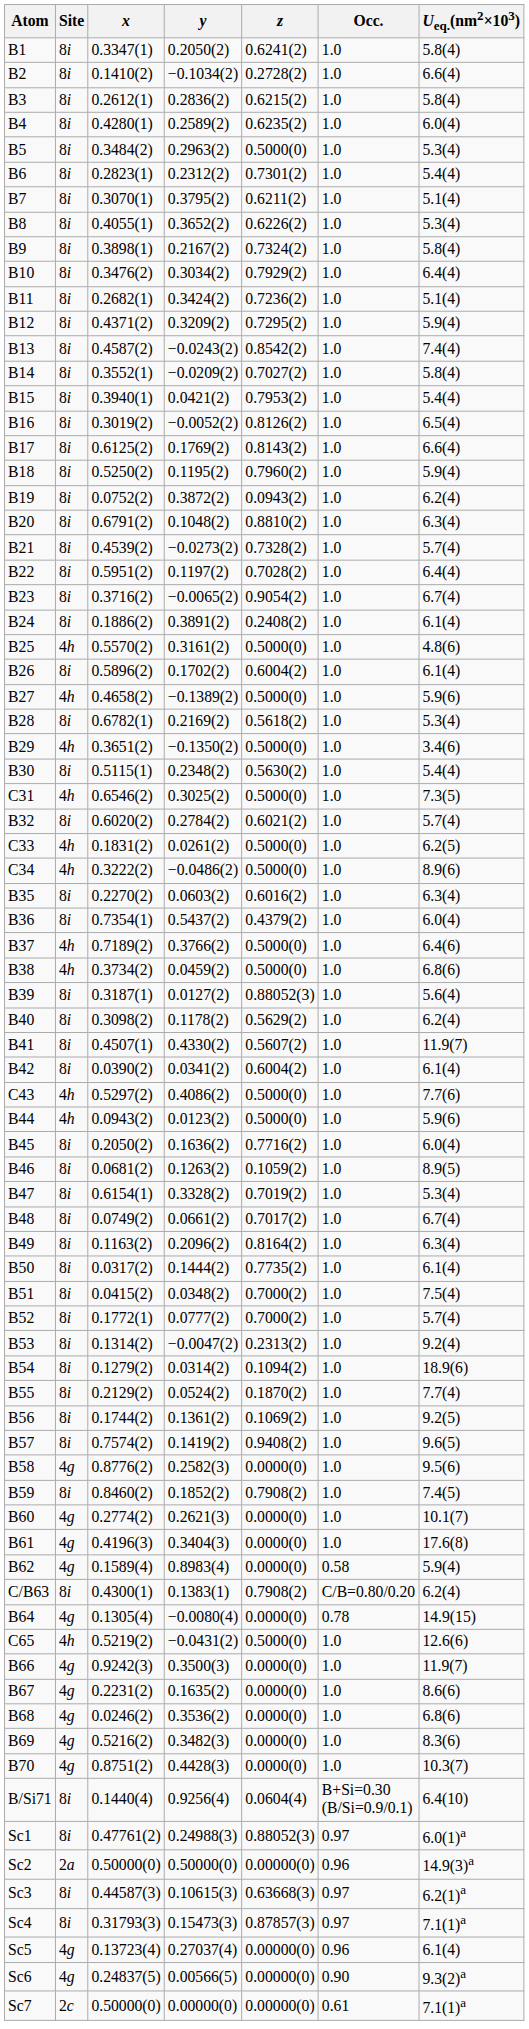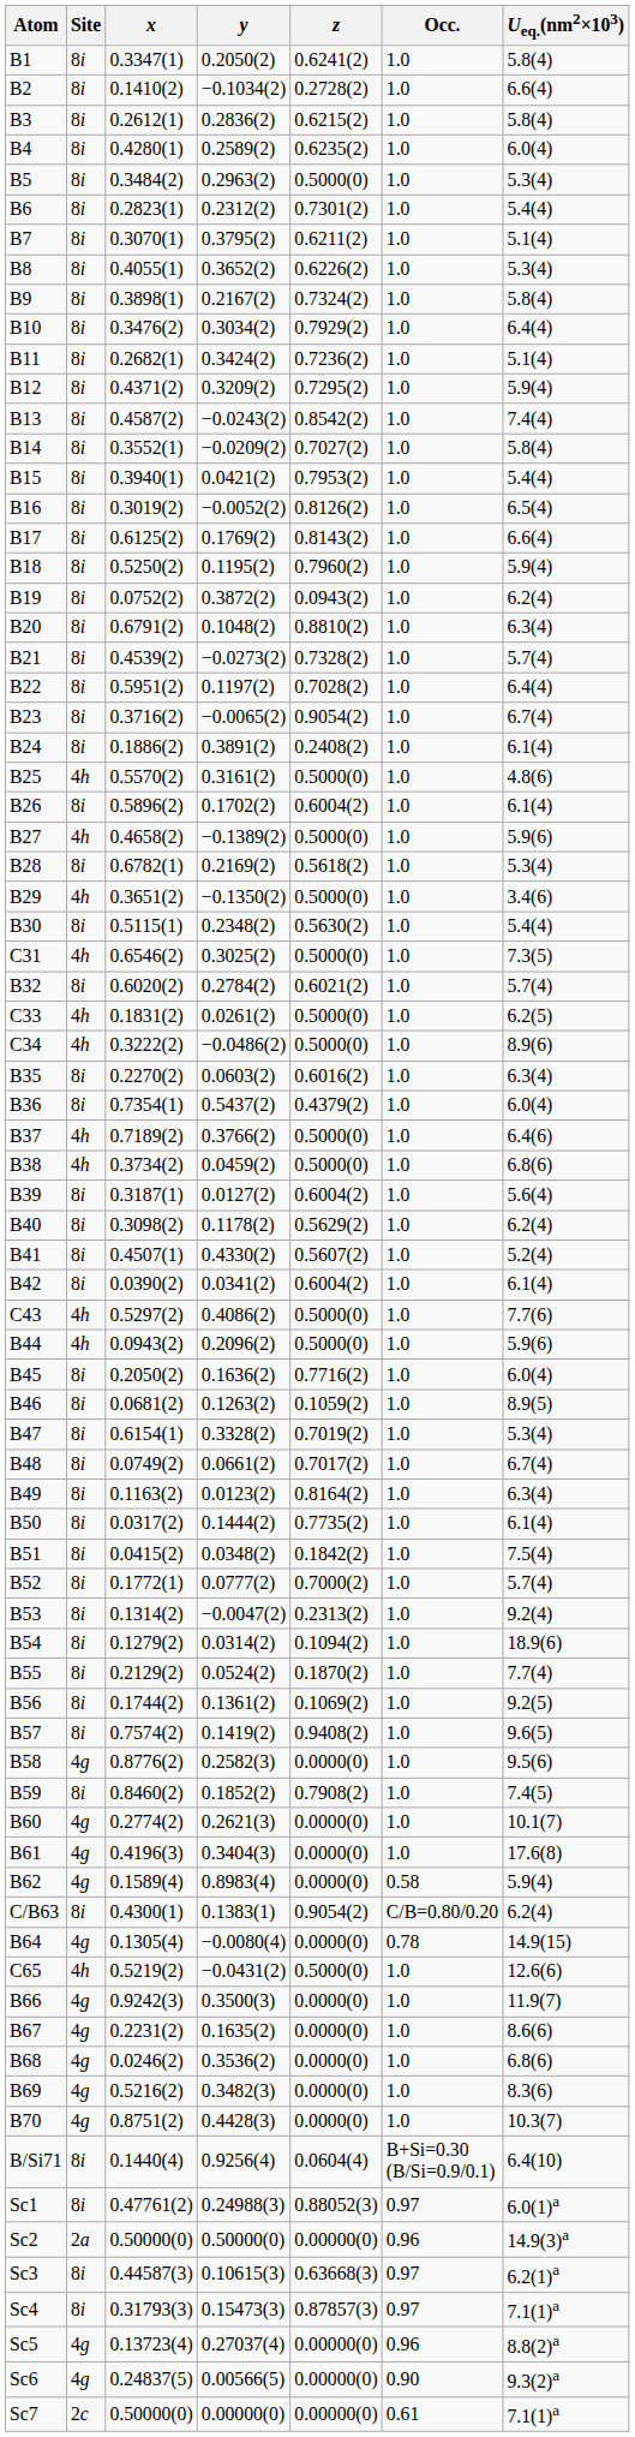B39 | z: 0.88052(3) -> 0.6004(2)
B41 | Ueq.(nm2×103): 11.9(7) -> 5.2(4)
B44 | y: 0.0123(2) -> 0.2096(2)
B49 | y: 0.2096(2) -> 0.0123(2)
B51 | z: 0.7000(2) -> 0.1842(2)
C/B63 | z: 0.7908(2) -> 0.9054(2)
Sc5 | Ueq.(nm2×103): 6.1(4) -> 8.8(2)a
